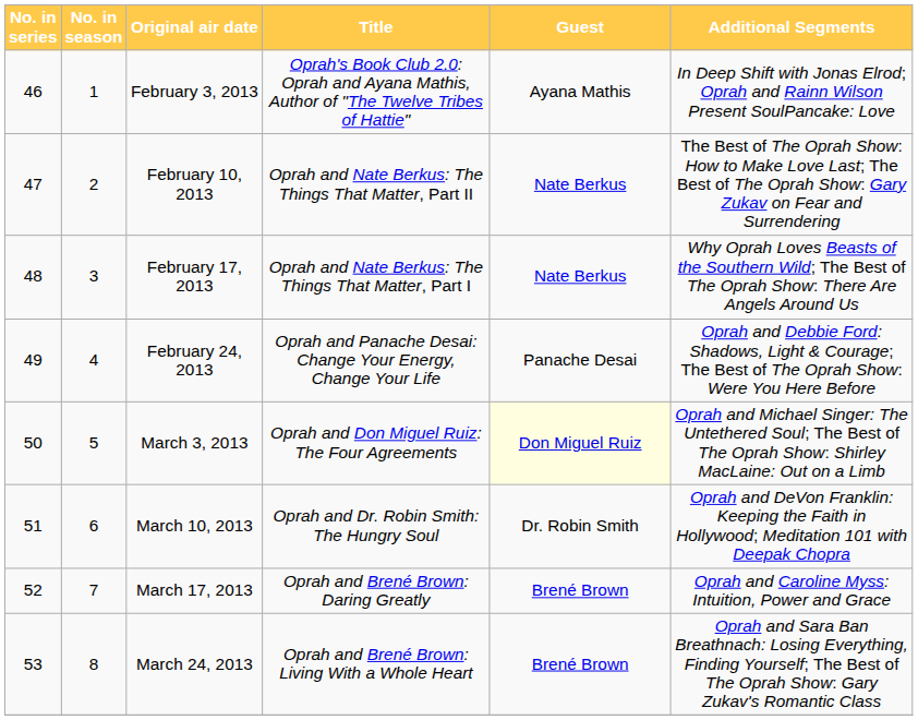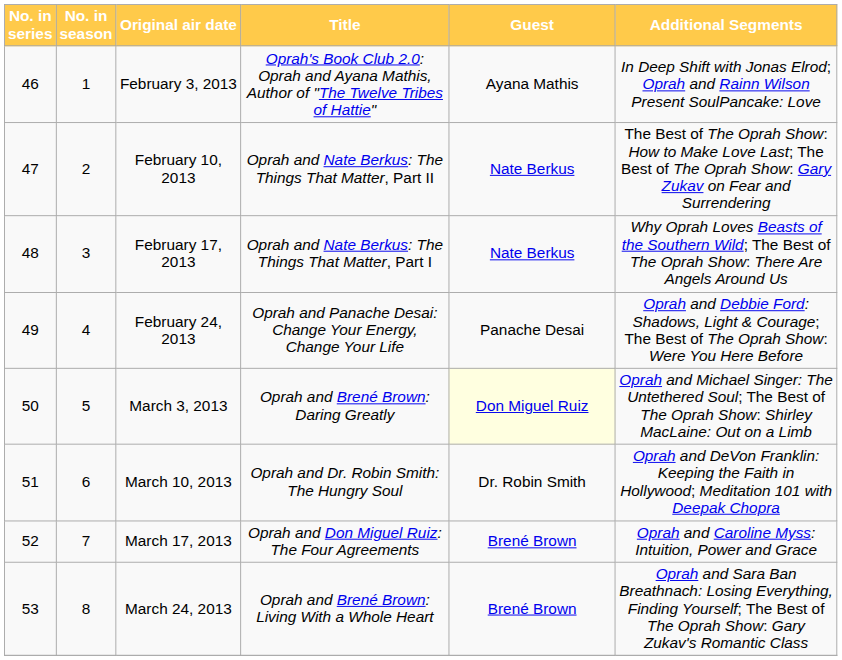March 3, 2013 | Title: Oprah and Don Miguel Ruiz: The Four Agreements -> Oprah and Brené Brown: Daring Greatly
March 17, 2013 | Title: Oprah and Brené Brown: Daring Greatly -> Oprah and Don Miguel Ruiz: The Four Agreements
